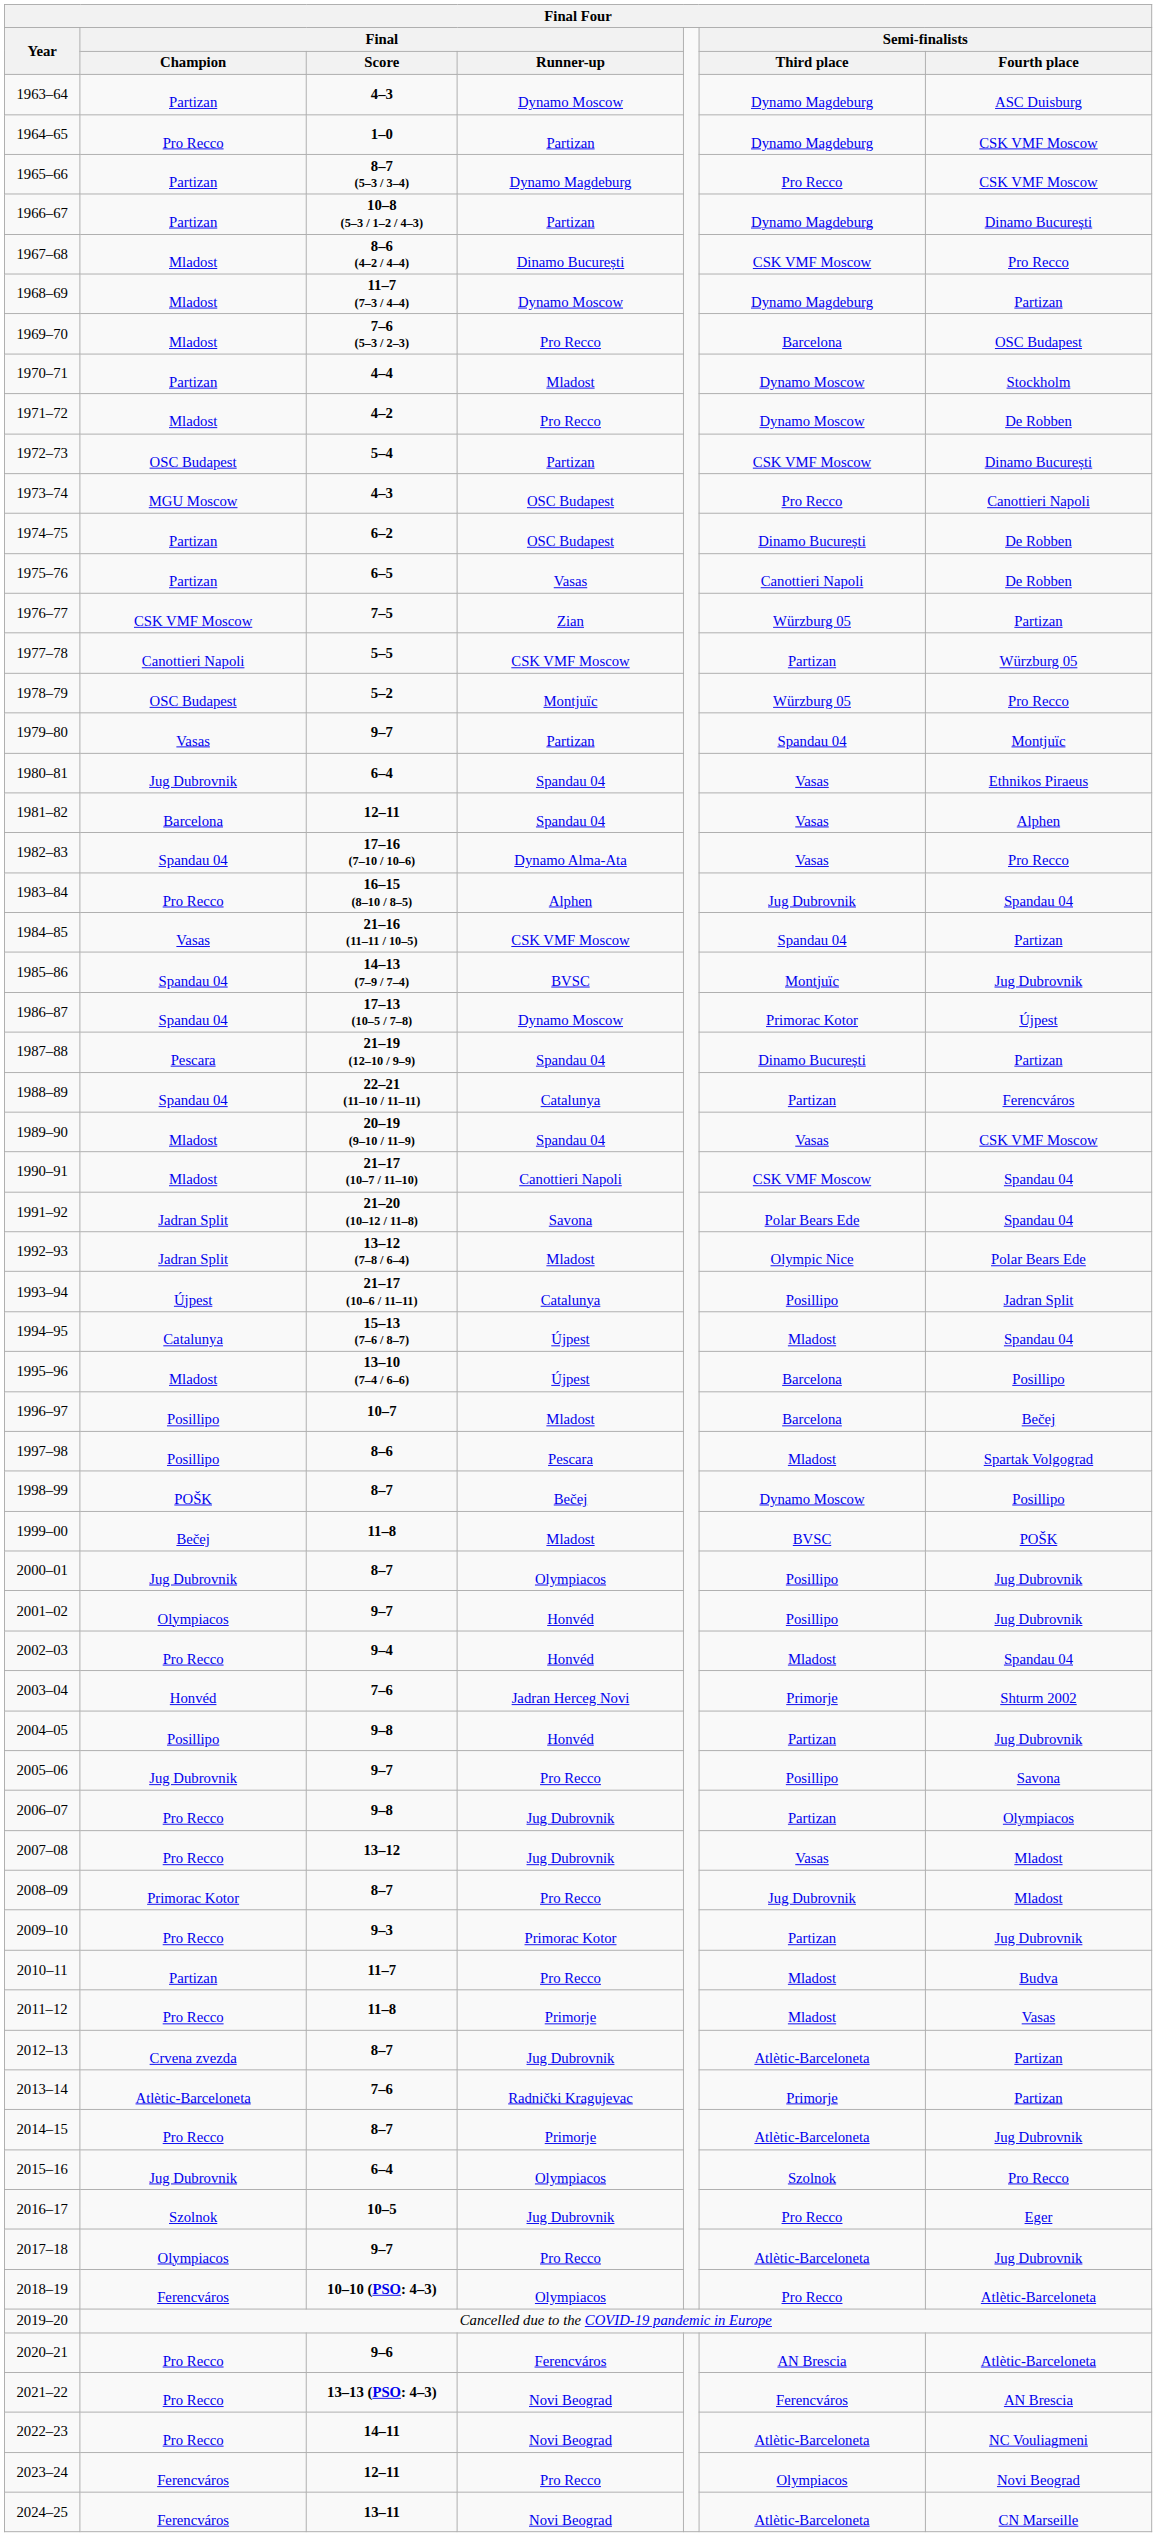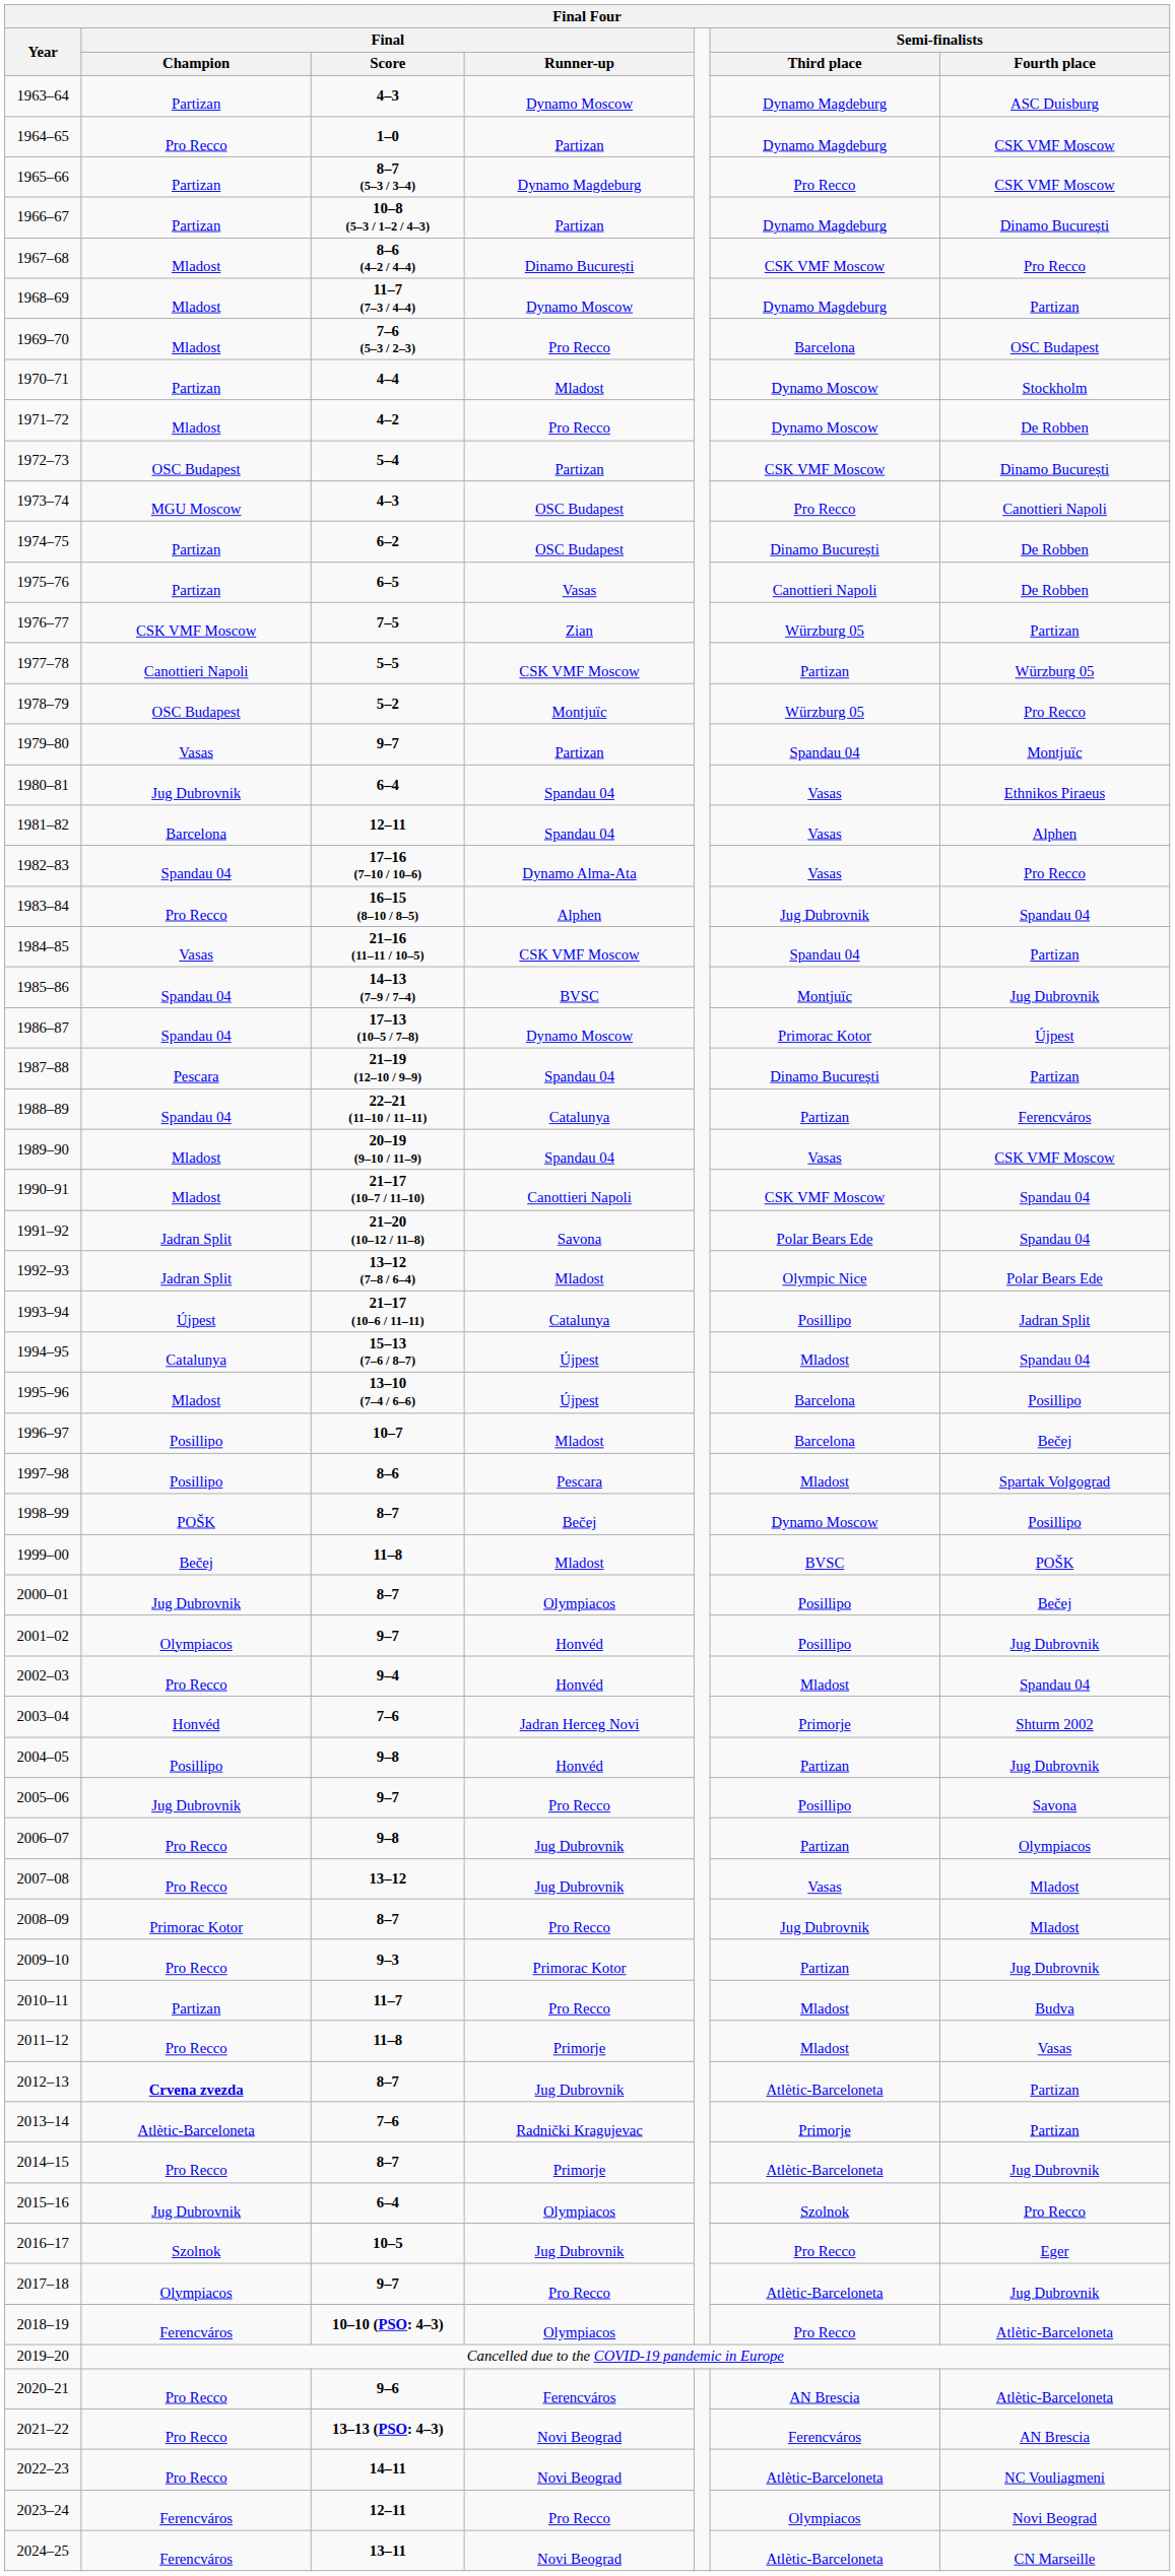2000–01 | Semi-finalists / Fourth place: Jug Dubrovnik -> Bečej
2012–13 | Final / Champion: normal -> bold
